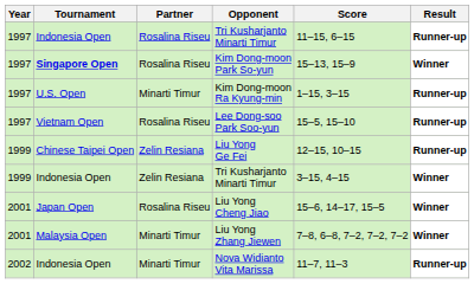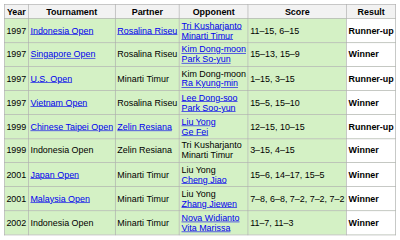Kim Dong-moon Park So-yun | Tournament: bold -> normal
Lee Dong-soo Park Soo-yun | Result: Runner-up -> Winner
Liu Yong Cheng Jiao | Partner: Rosalina Riseu -> Minarti Timur
Nova Widianto Vita Marissa | Result: Runner-up -> Winner
